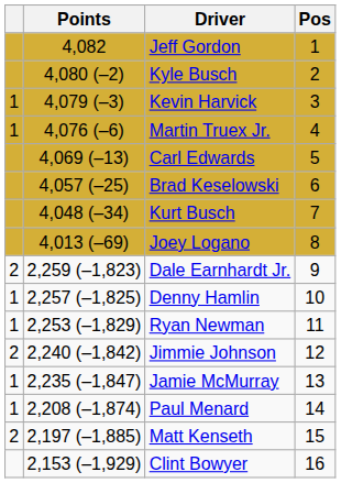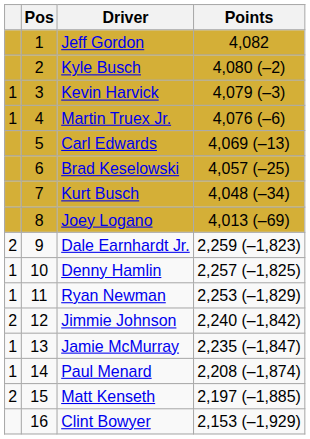columns swapped: Pos <-> Points
